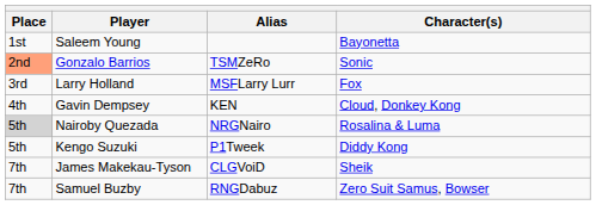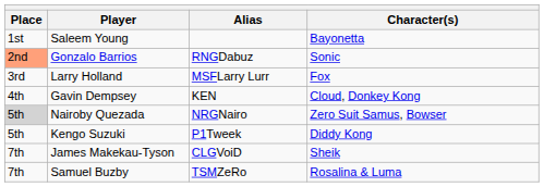Gonzalo Barrios | Alias: TSMZeRo -> RNGDabuz
Nairoby Quezada | Character(s): Rosalina & Luma -> Zero Suit Samus, Bowser
Samuel Buzby | Alias: RNGDabuz -> TSMZeRo
Samuel Buzby | Character(s): Zero Suit Samus, Bowser -> Rosalina & Luma
